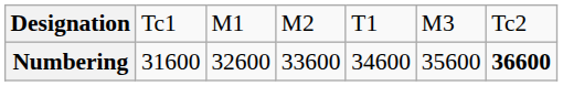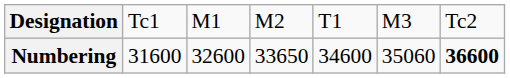Numbering | column 4: 33600 -> 33650
Numbering | column 6: 35600 -> 35060
